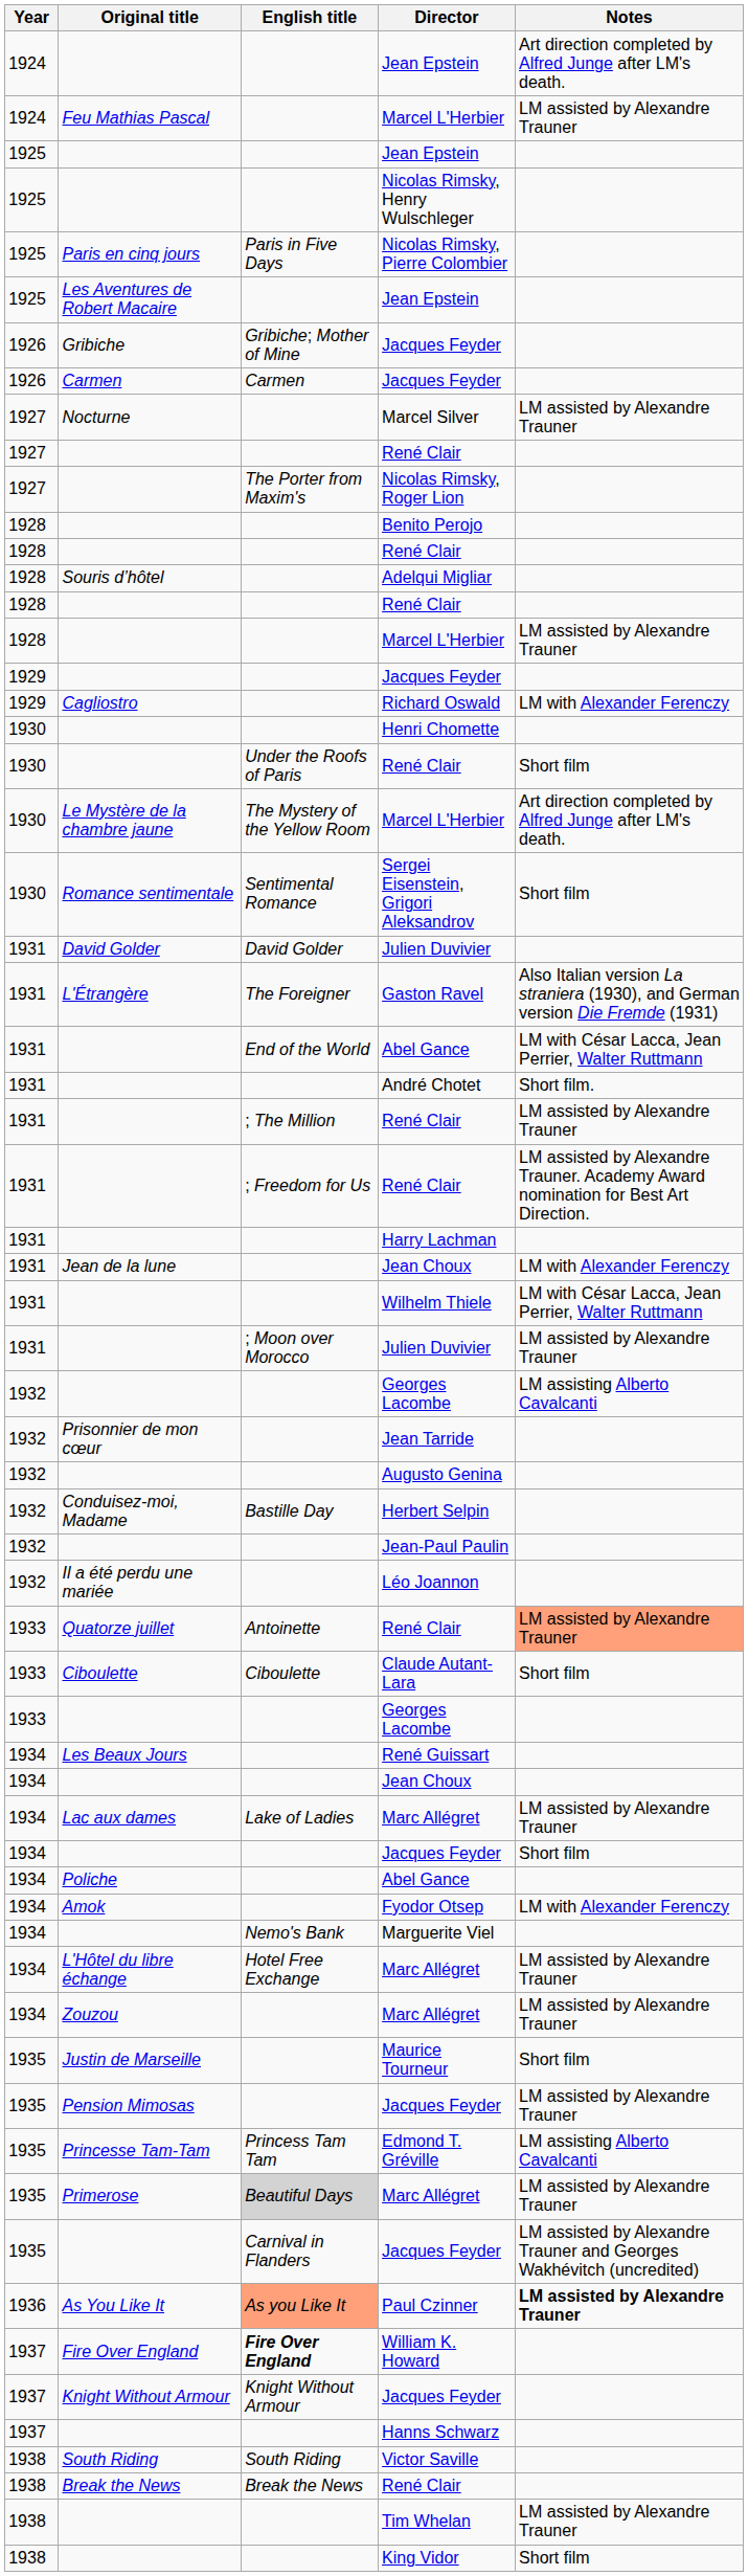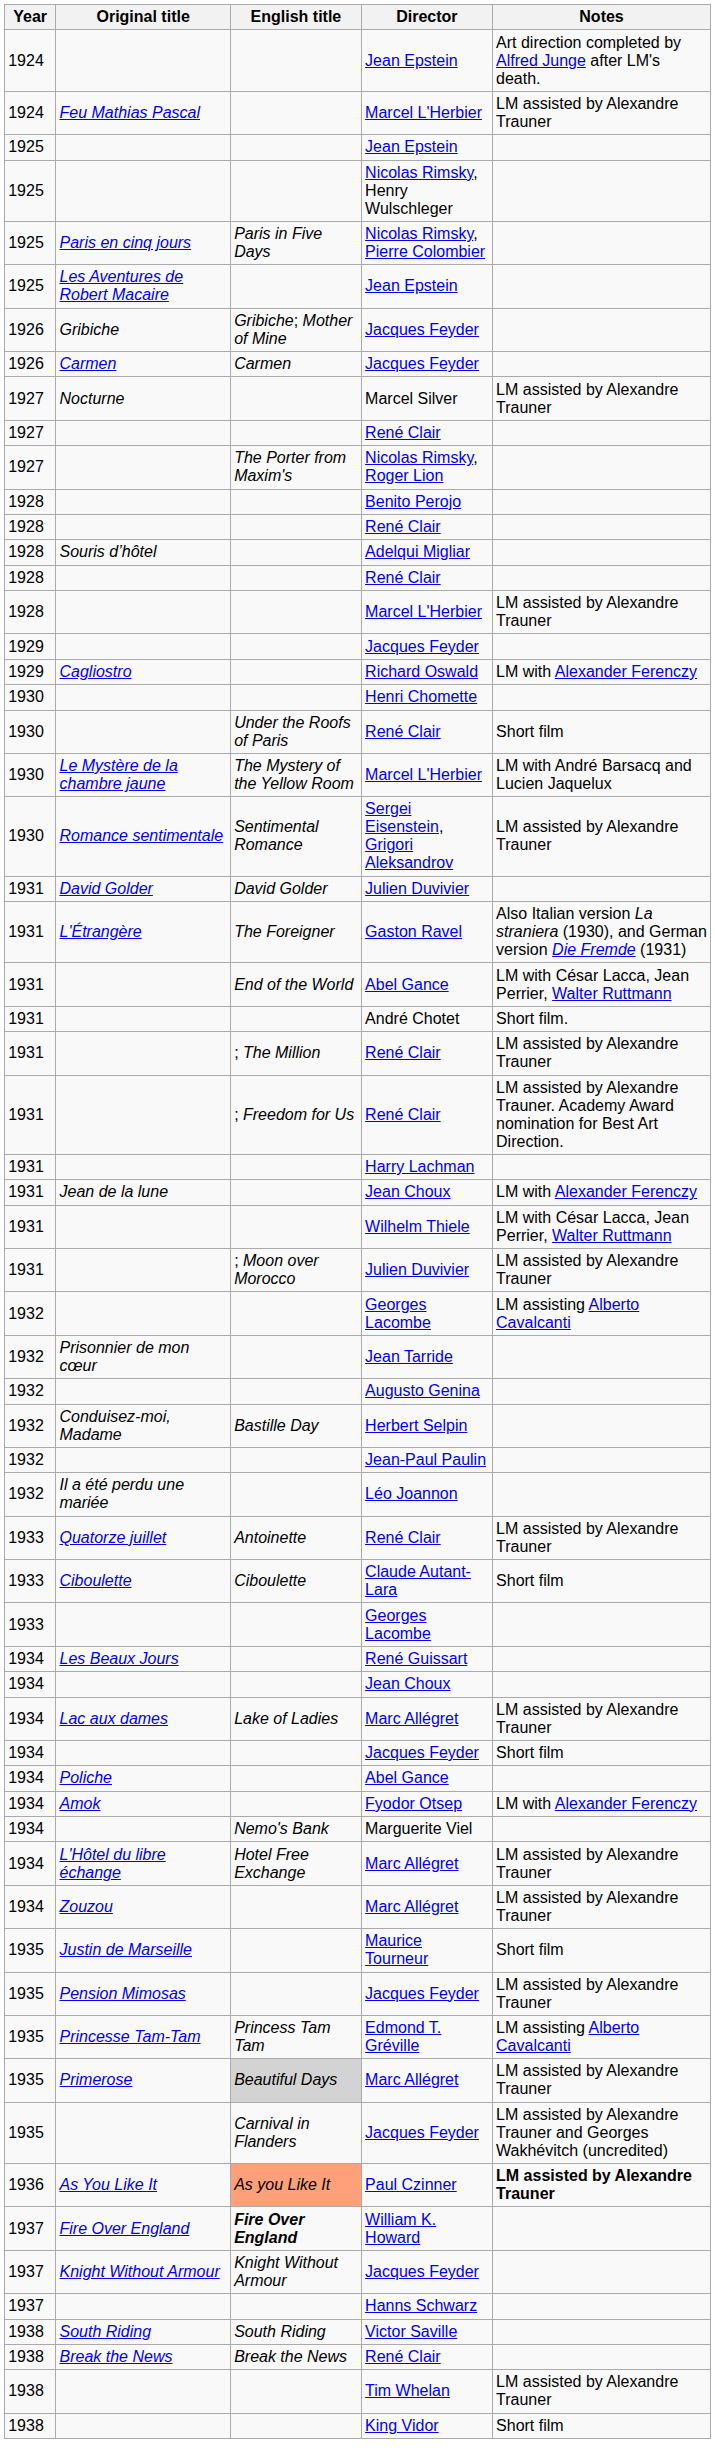1930 / Marcel L'Herbier | Notes: Art direction completed by Alfred Junge after LM's death. -> LM with André Barsacq and Lucien Jaquelux
Sergei Eisenstein, Grigori Aleksandrov | Notes: Short film -> LM assisted by Alexandre Trauner
1933 / René Clair | Notes: lightsalmon background -> no background
